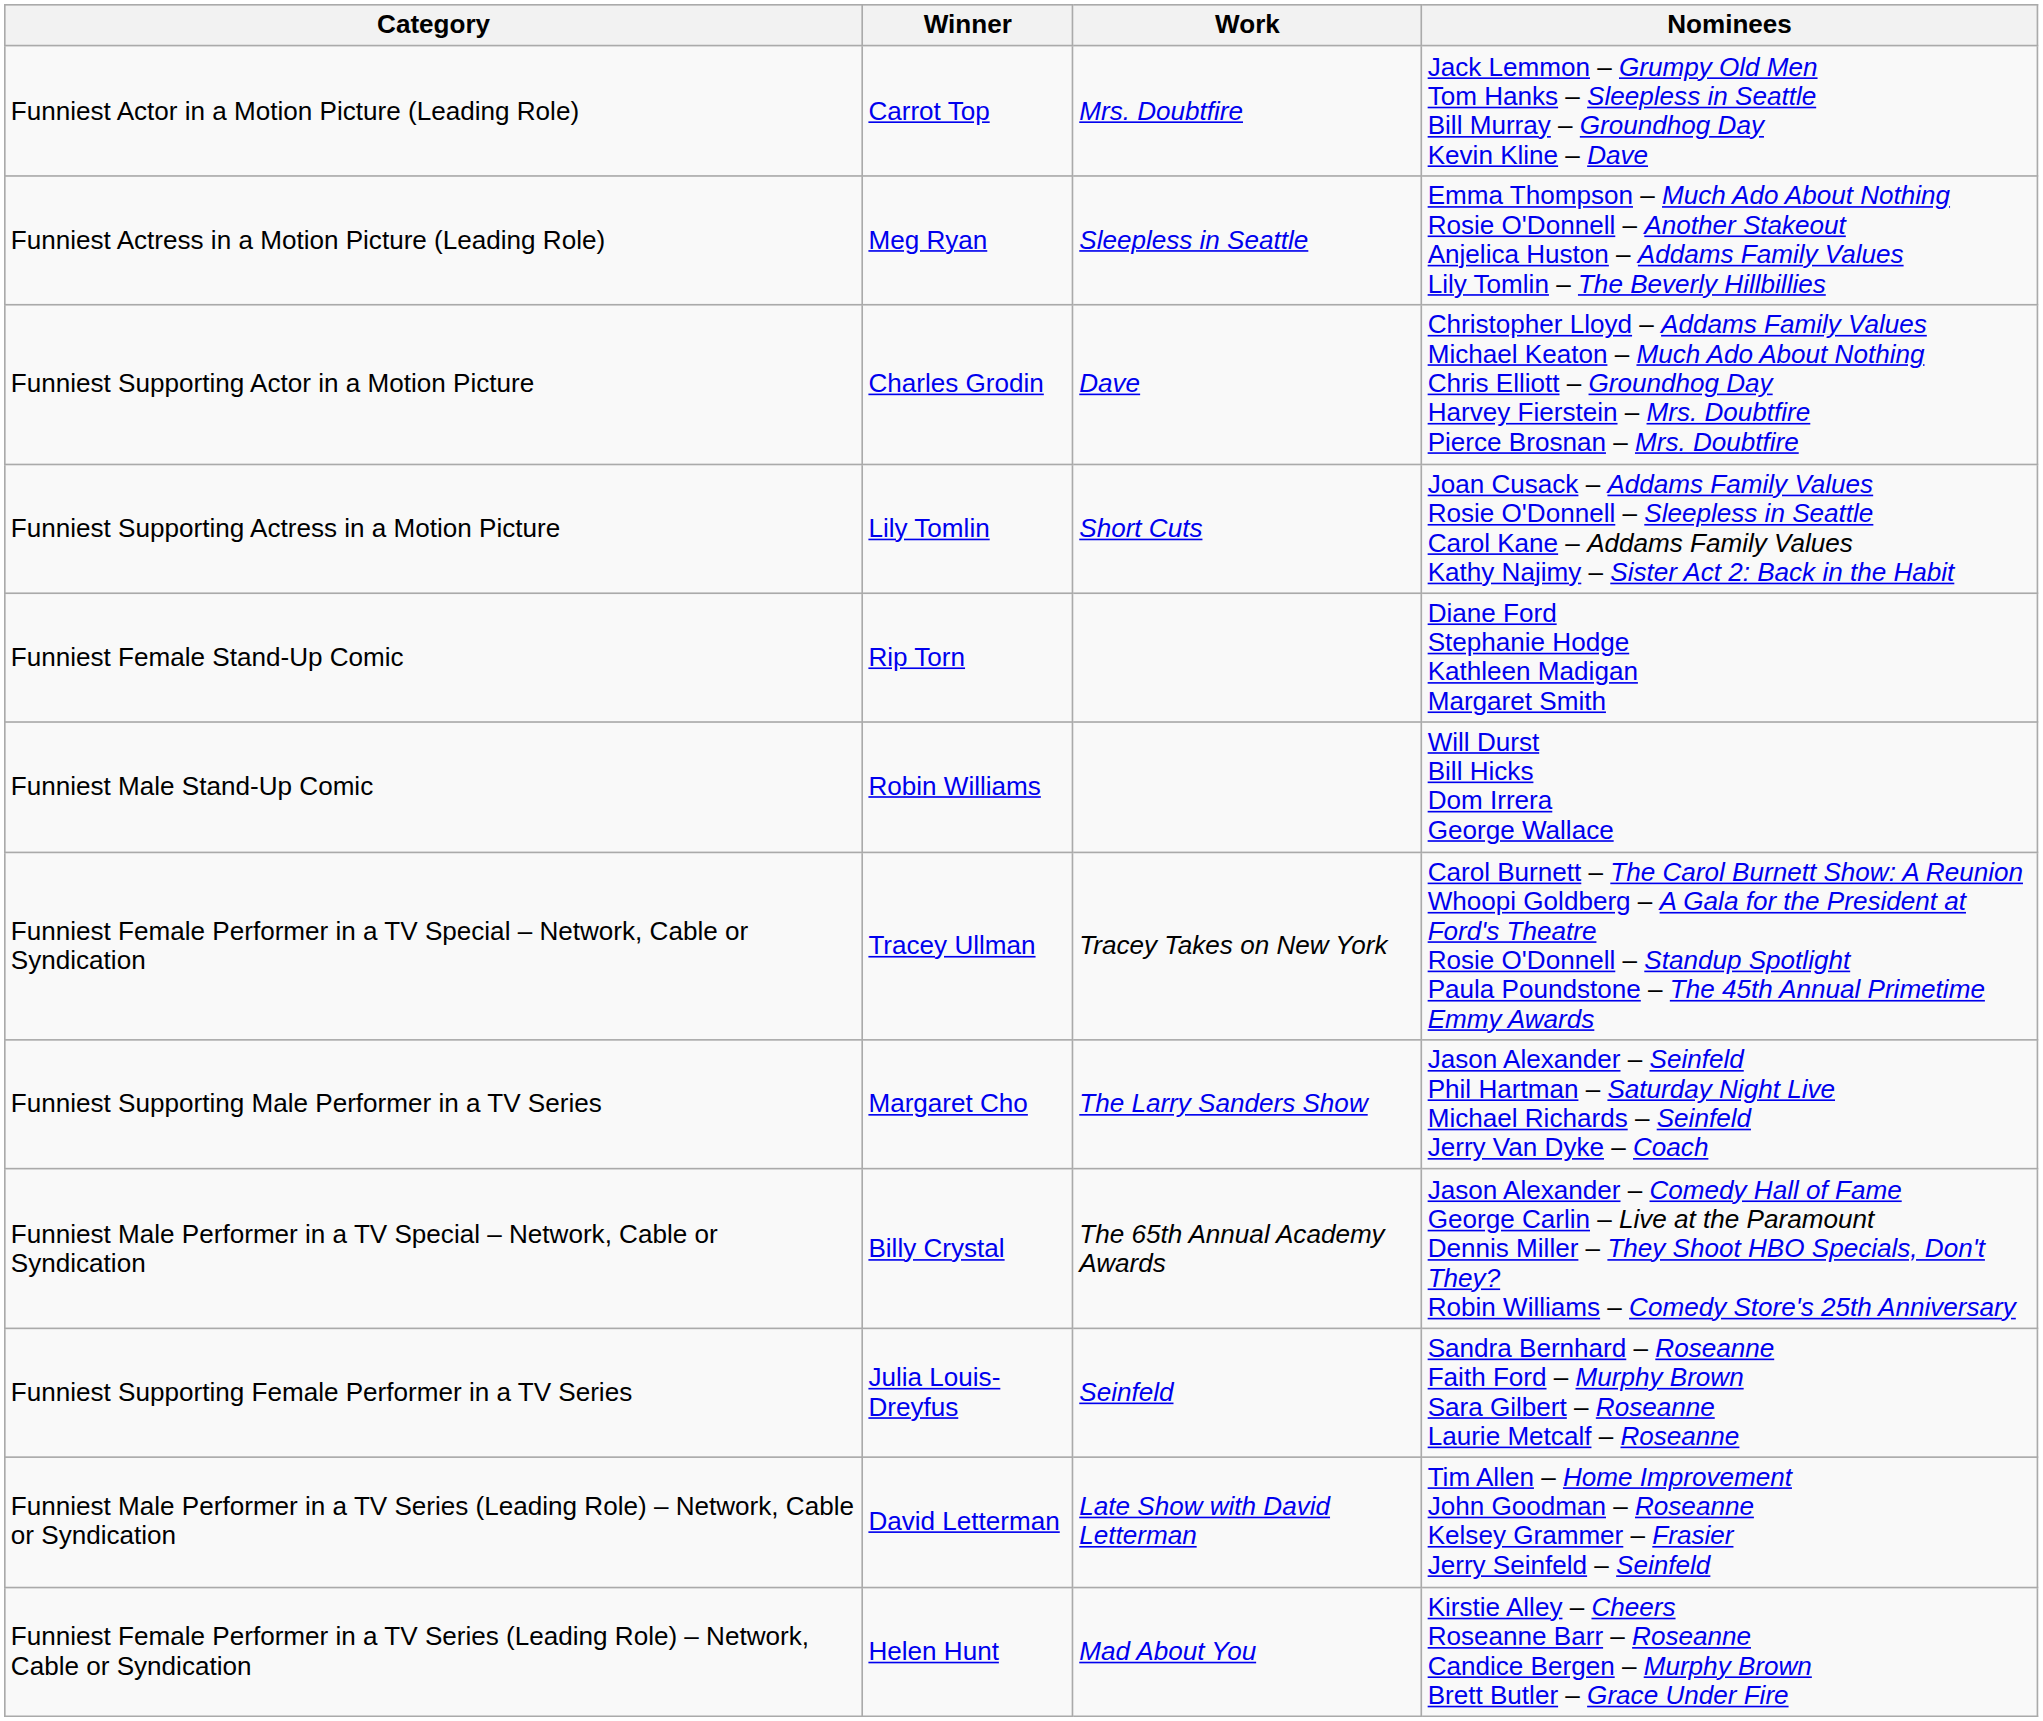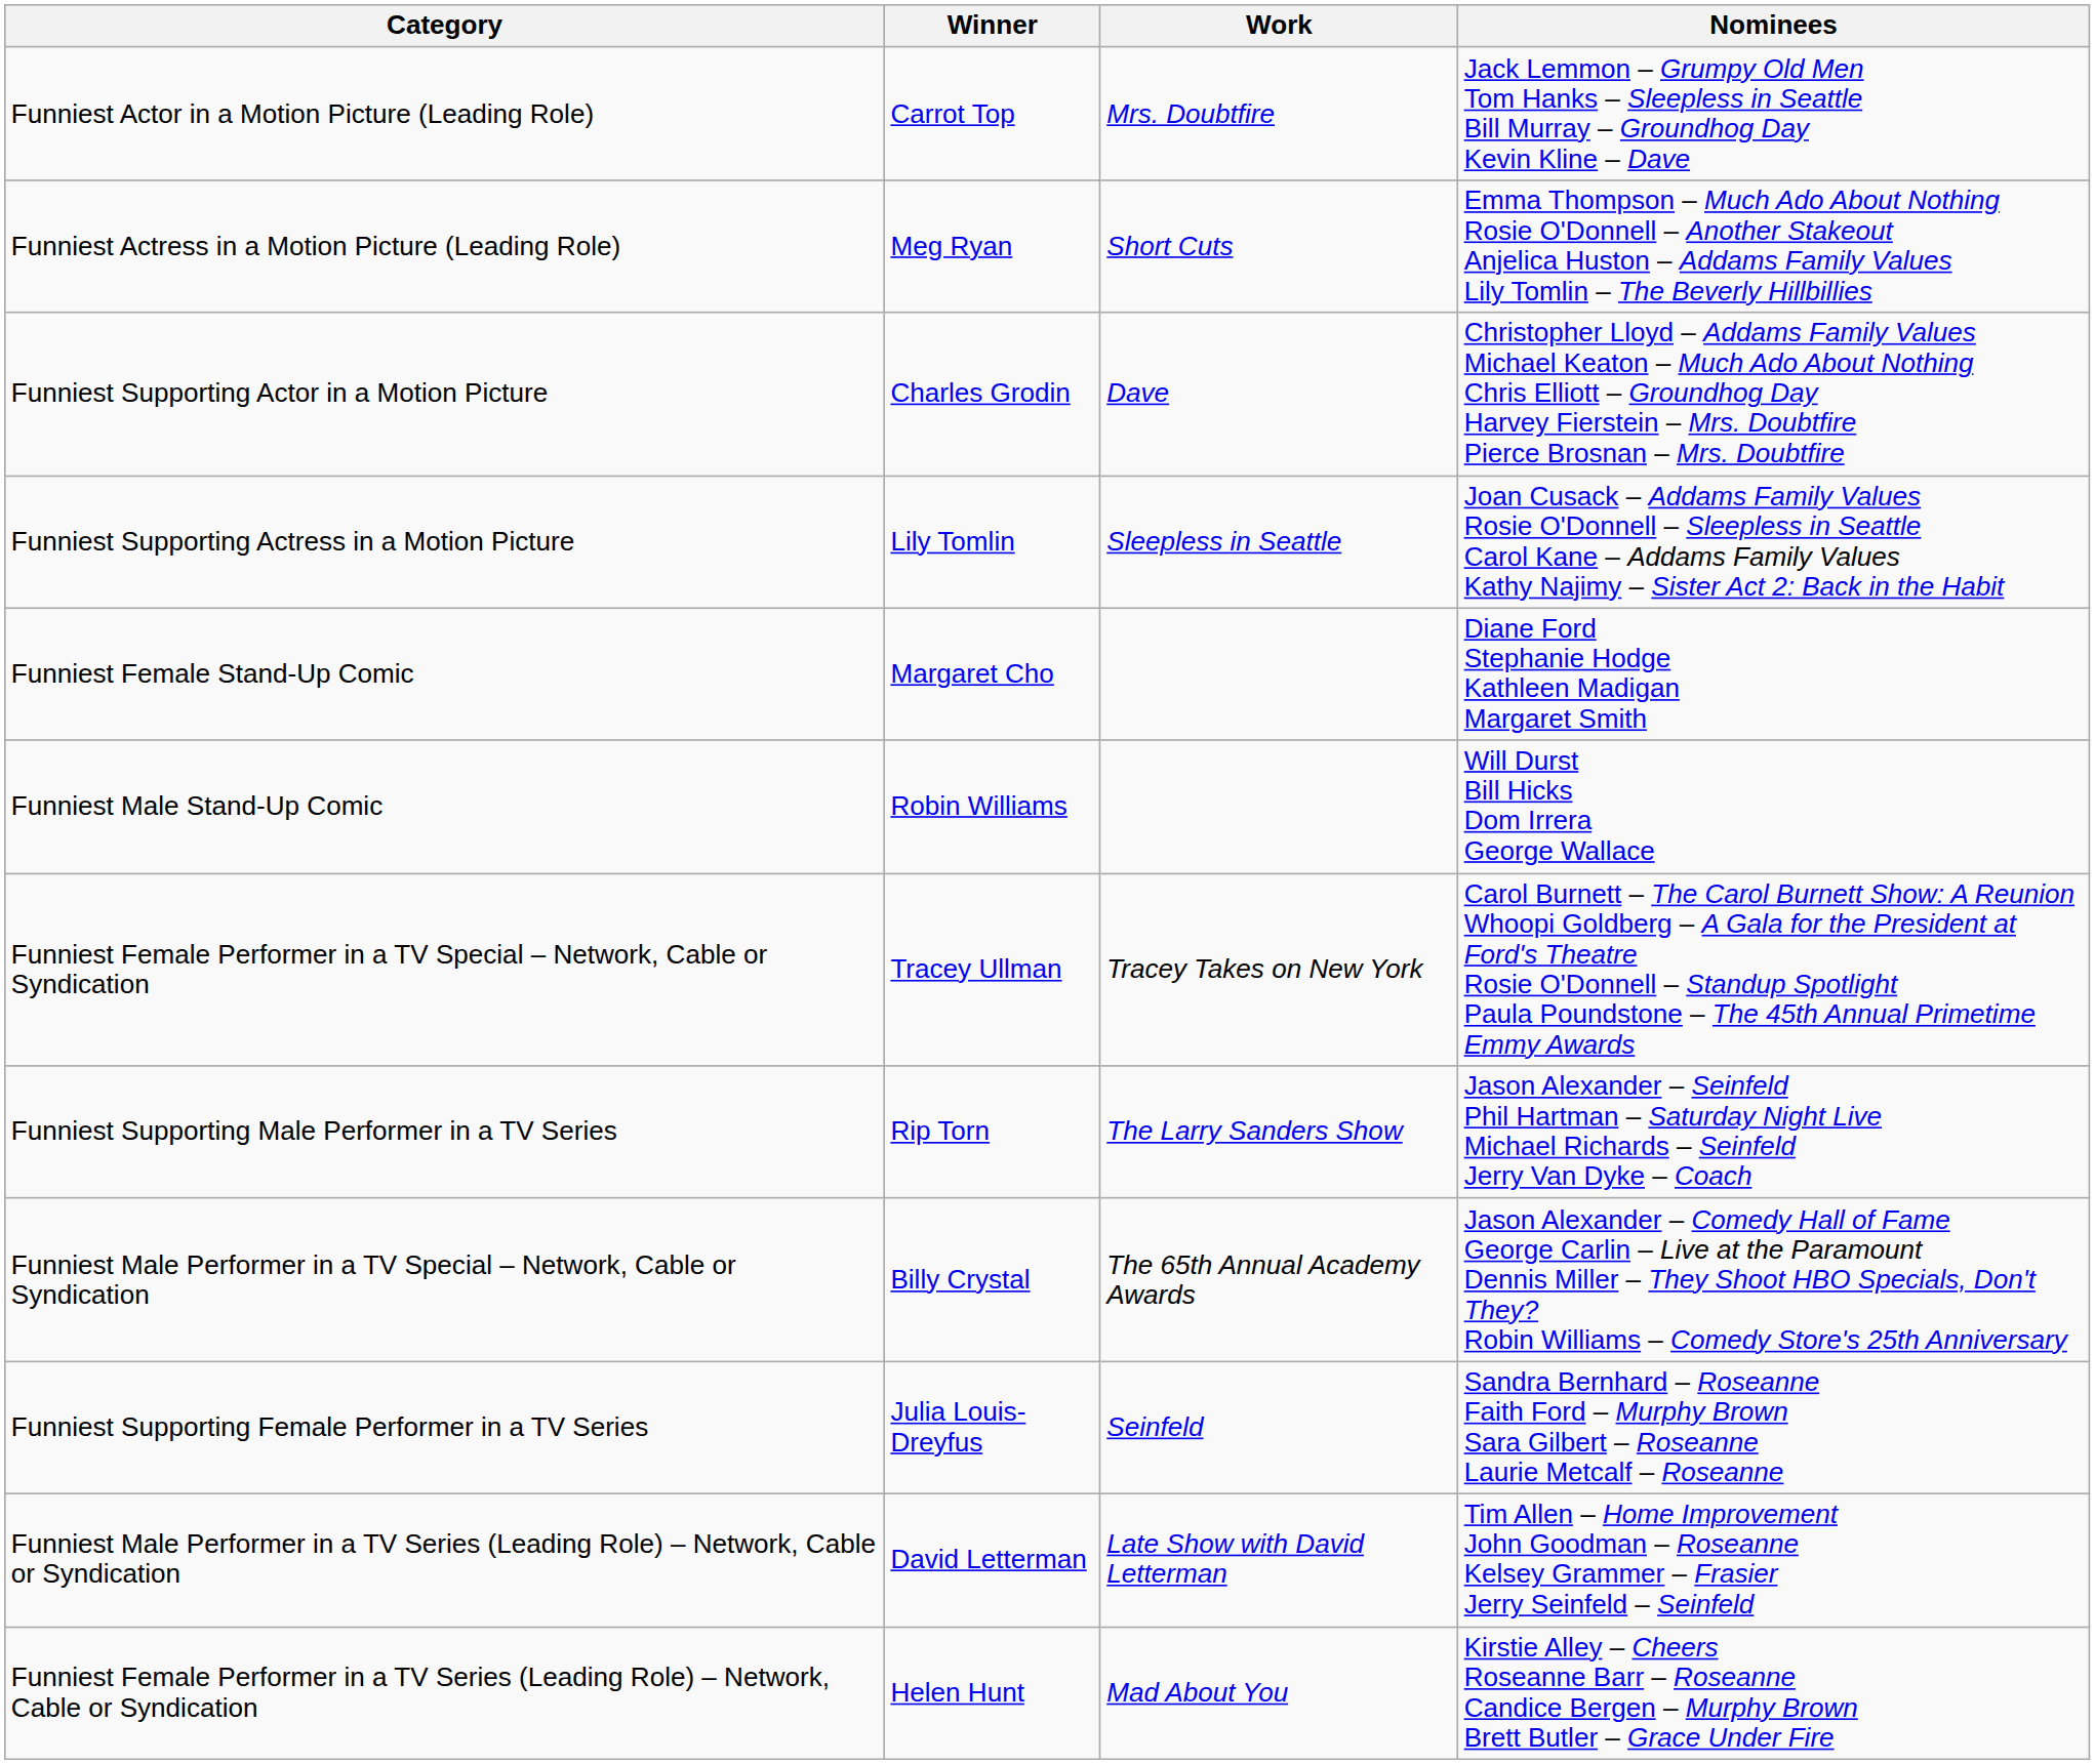Funniest Actress in a Motion Picture (Leading Role) | Work: Sleepless in Seattle -> Short Cuts
Funniest Supporting Actress in a Motion Picture | Work: Short Cuts -> Sleepless in Seattle
Funniest Female Stand-Up Comic | Winner: Rip Torn -> Margaret Cho
Funniest Supporting Male Performer in a TV Series | Winner: Margaret Cho -> Rip Torn
